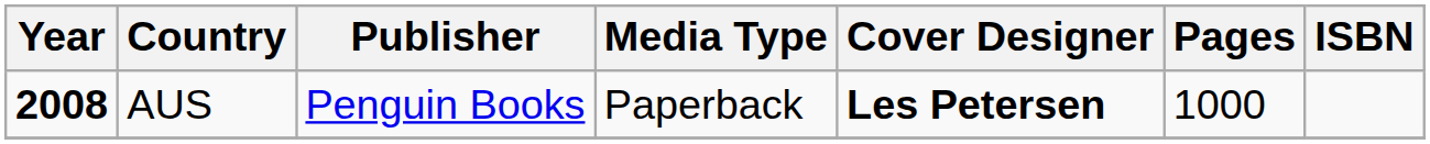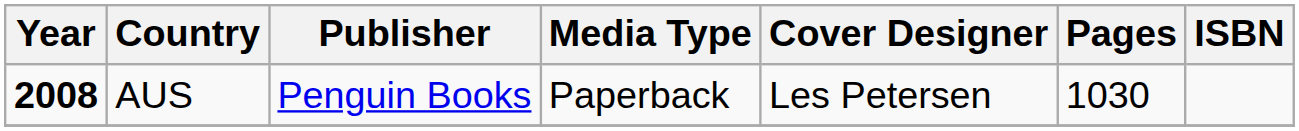AUS | Cover Designer: bold -> normal
AUS | Pages: 1000 -> 1030
